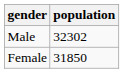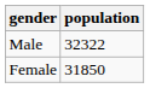Male | population: 32302 -> 32322
